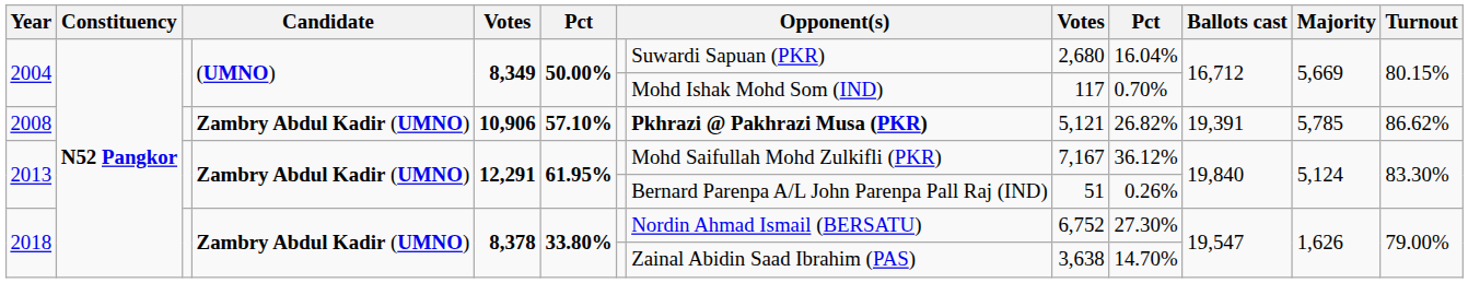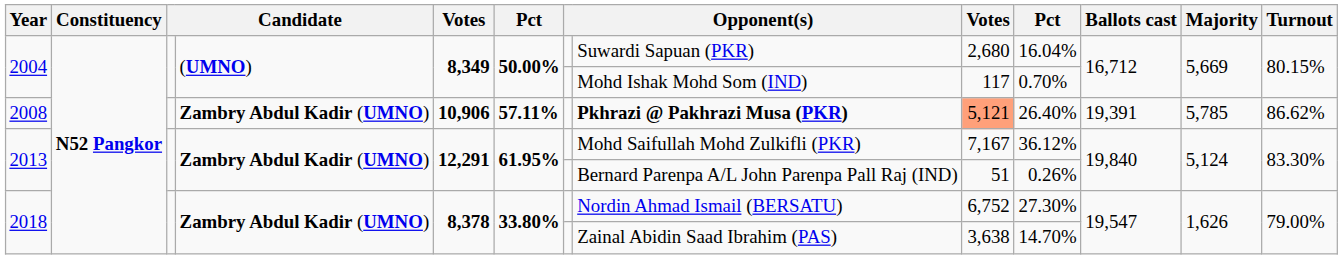2008 | column 6: 57.10% -> 57.11%
2008 | column 9: no background -> lightsalmon background
2008 | column 10: 26.82% -> 26.40%
